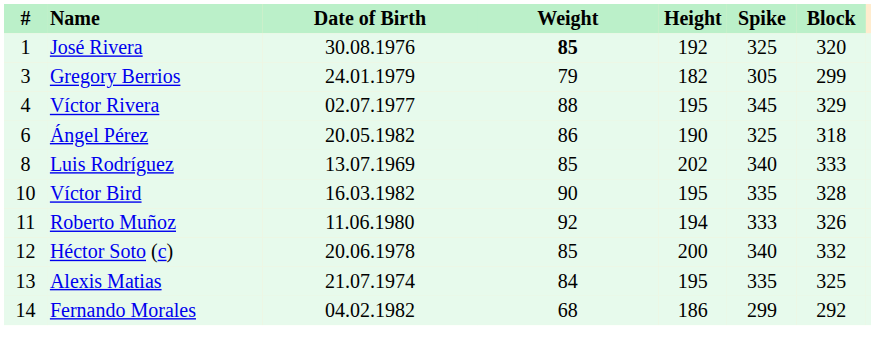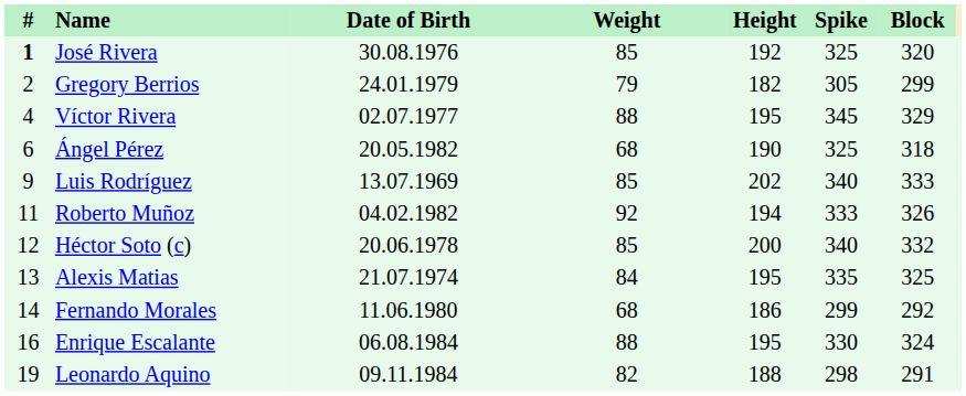José Rivera | #: normal -> bold
José Rivera | Weight: bold -> normal
Gregory Berrios | #: 3 -> 2
Ángel Pérez | Weight: 86 -> 68
Luis Rodríguez | #: 8 -> 9
- row: 10 | Víctor Bird | 16.03.1982 | 90 | 195 | 335 | 328
Roberto Muñoz | Date of Birth: 11.06.1980 -> 04.02.1982
Fernando Morales | Date of Birth: 04.02.1982 -> 11.06.1980
+ row: 16 | Enrique Escalante | 06.08.1984 | 88 | 195 | 330 | 324
+ row: 19 | Leonardo Aquino | 09.11.1984 | 82 | 188 | 298 | 291
